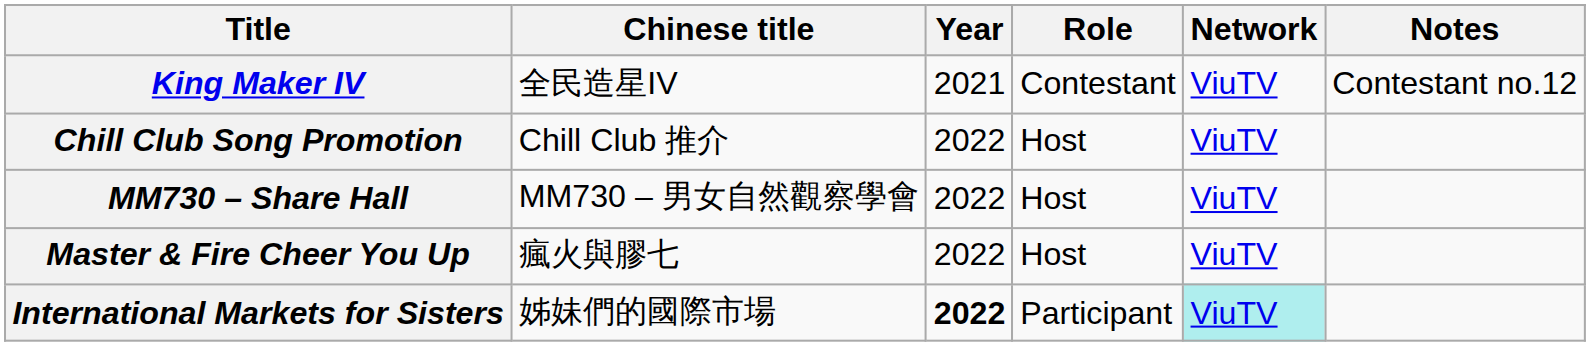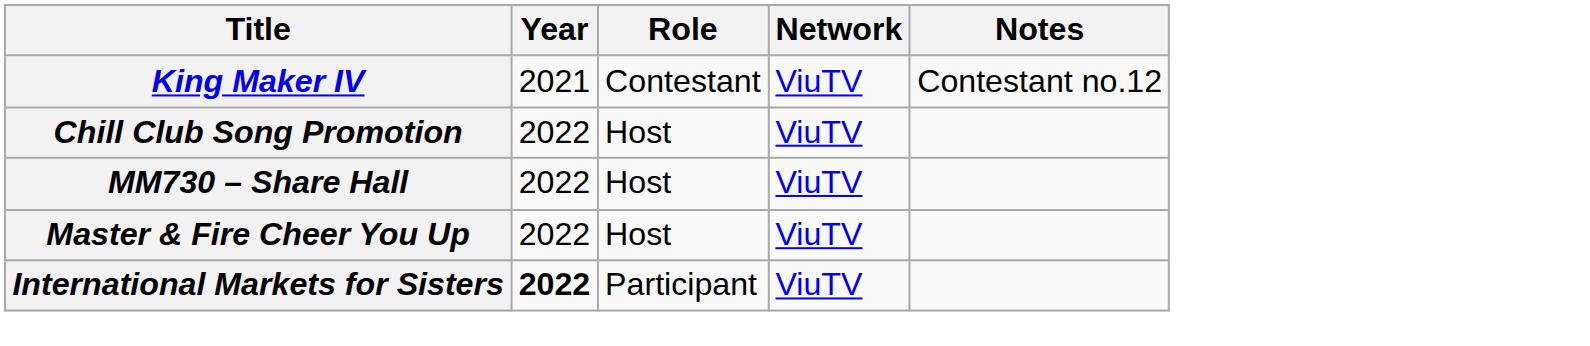- column: Chinese title | 全民造星IV | Chill Club 推介 | MM730 – 男女自然觀察學會 | 瘋火與膠七 | 姊妹們的國際市場
International Markets for Sisters | Network: paleturquoise background -> no background
